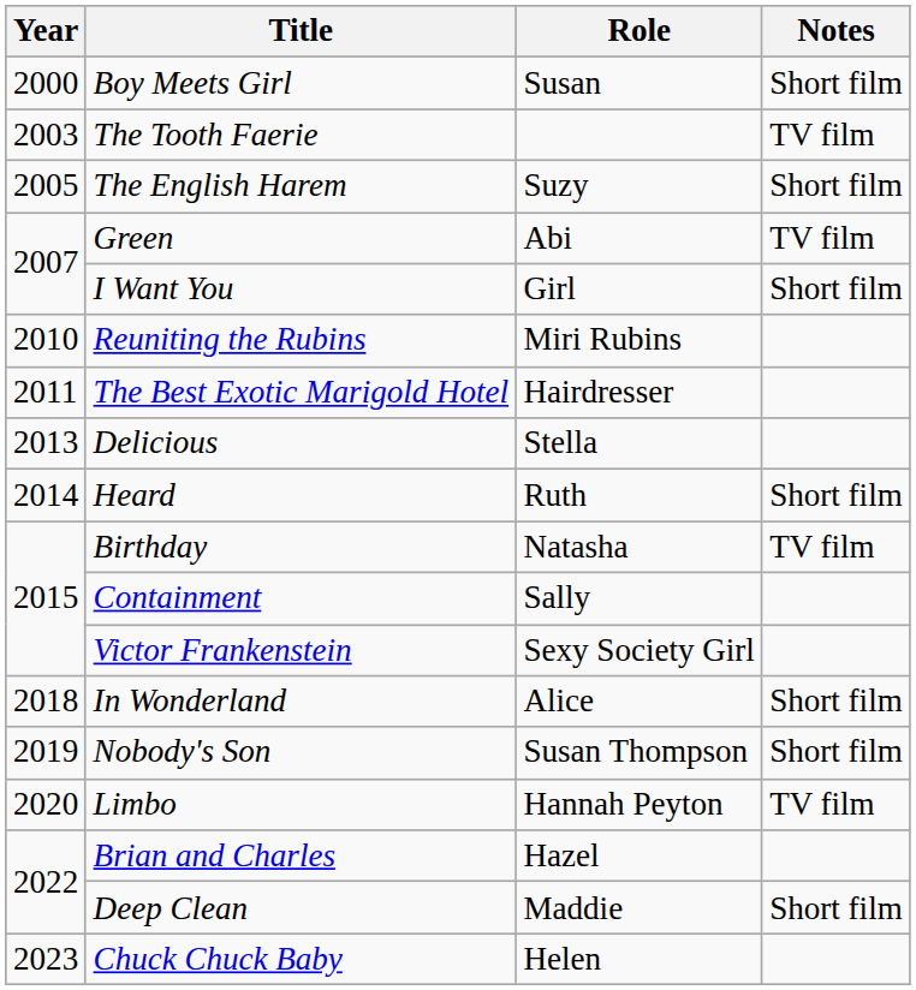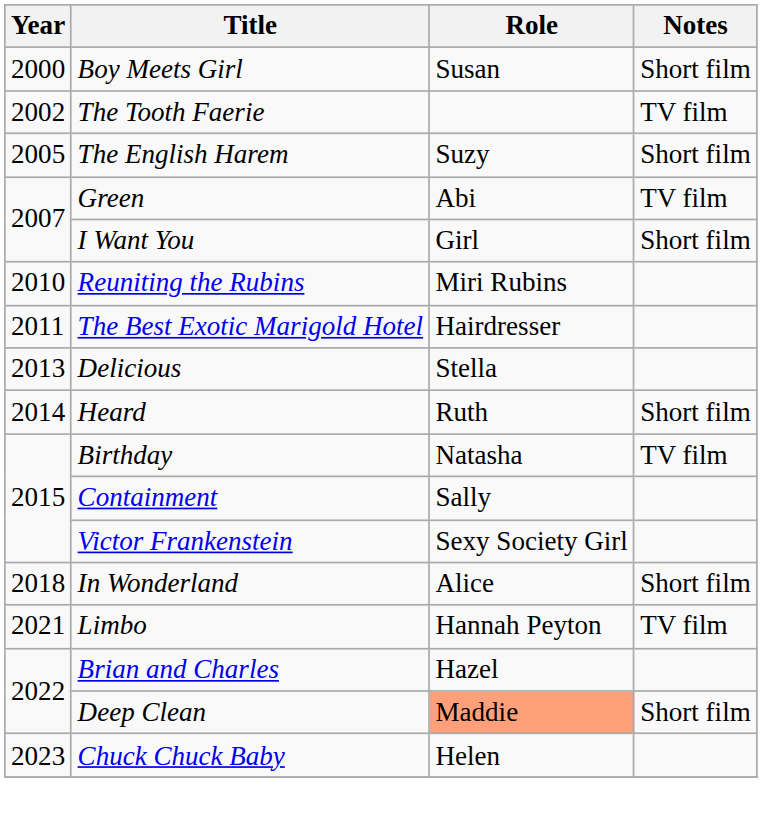The Tooth Faerie | Year: 2003 -> 2002
- row: 2019 | Nobody's Son | Susan Thompson | Short film
Limbo | Year: 2020 -> 2021
Deep Clean | Role: no background -> lightsalmon background
